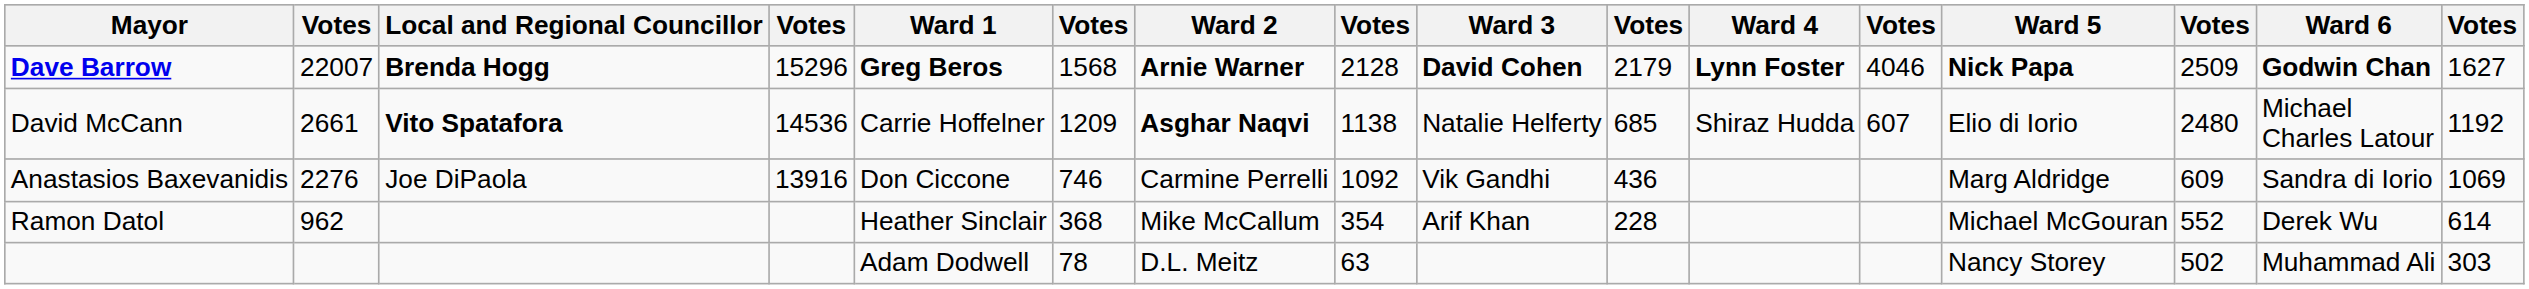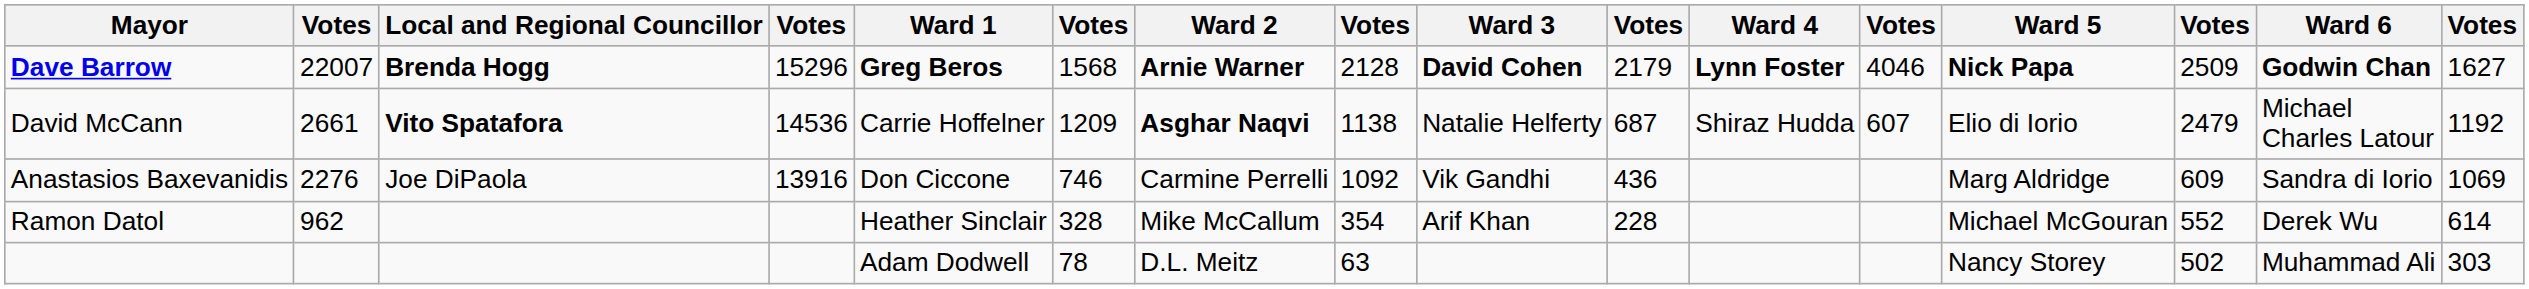David McCann | column 10: 685 -> 687
David McCann | column 14: 2480 -> 2479
Ramon Datol | column 6: 368 -> 328
